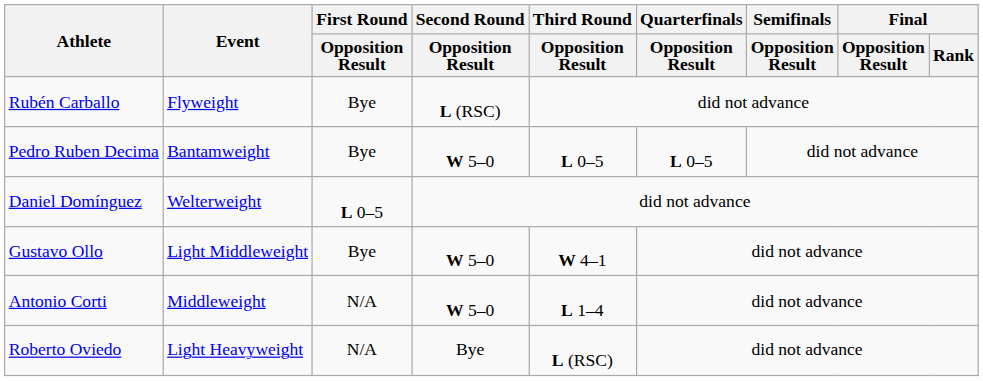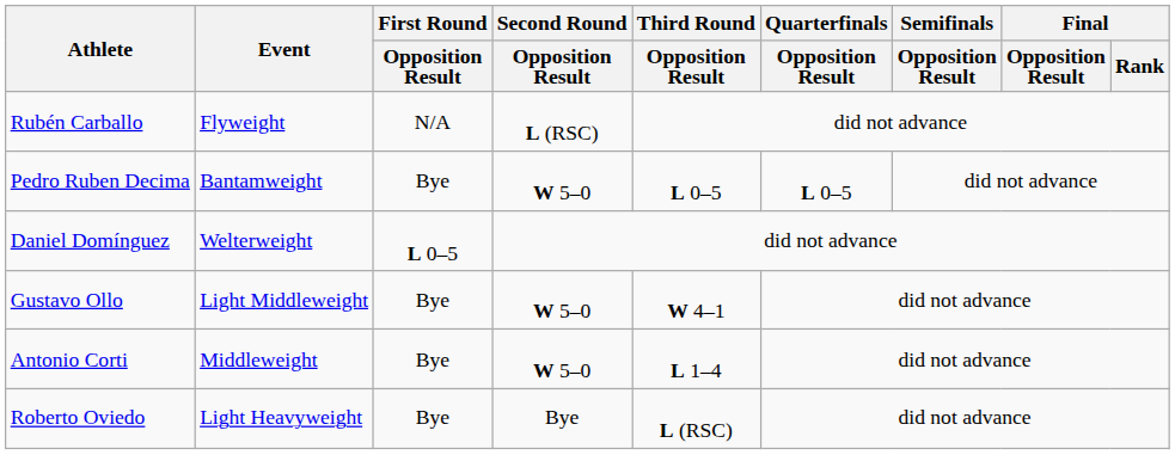Rubén Carballo | First Round / Opposition Result: Bye -> N/A
Antonio Corti | First Round / Opposition Result: N/A -> Bye
Roberto Oviedo | First Round / Opposition Result: N/A -> Bye
